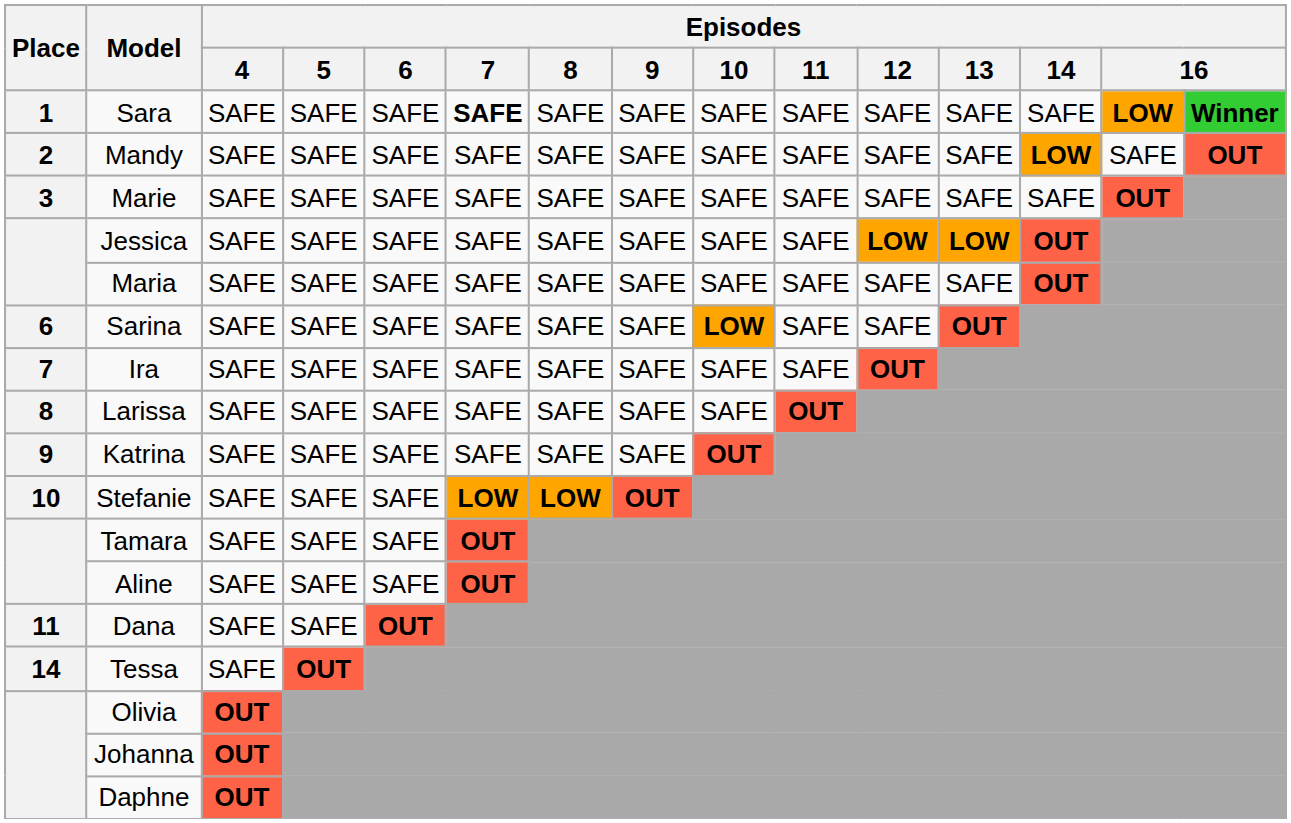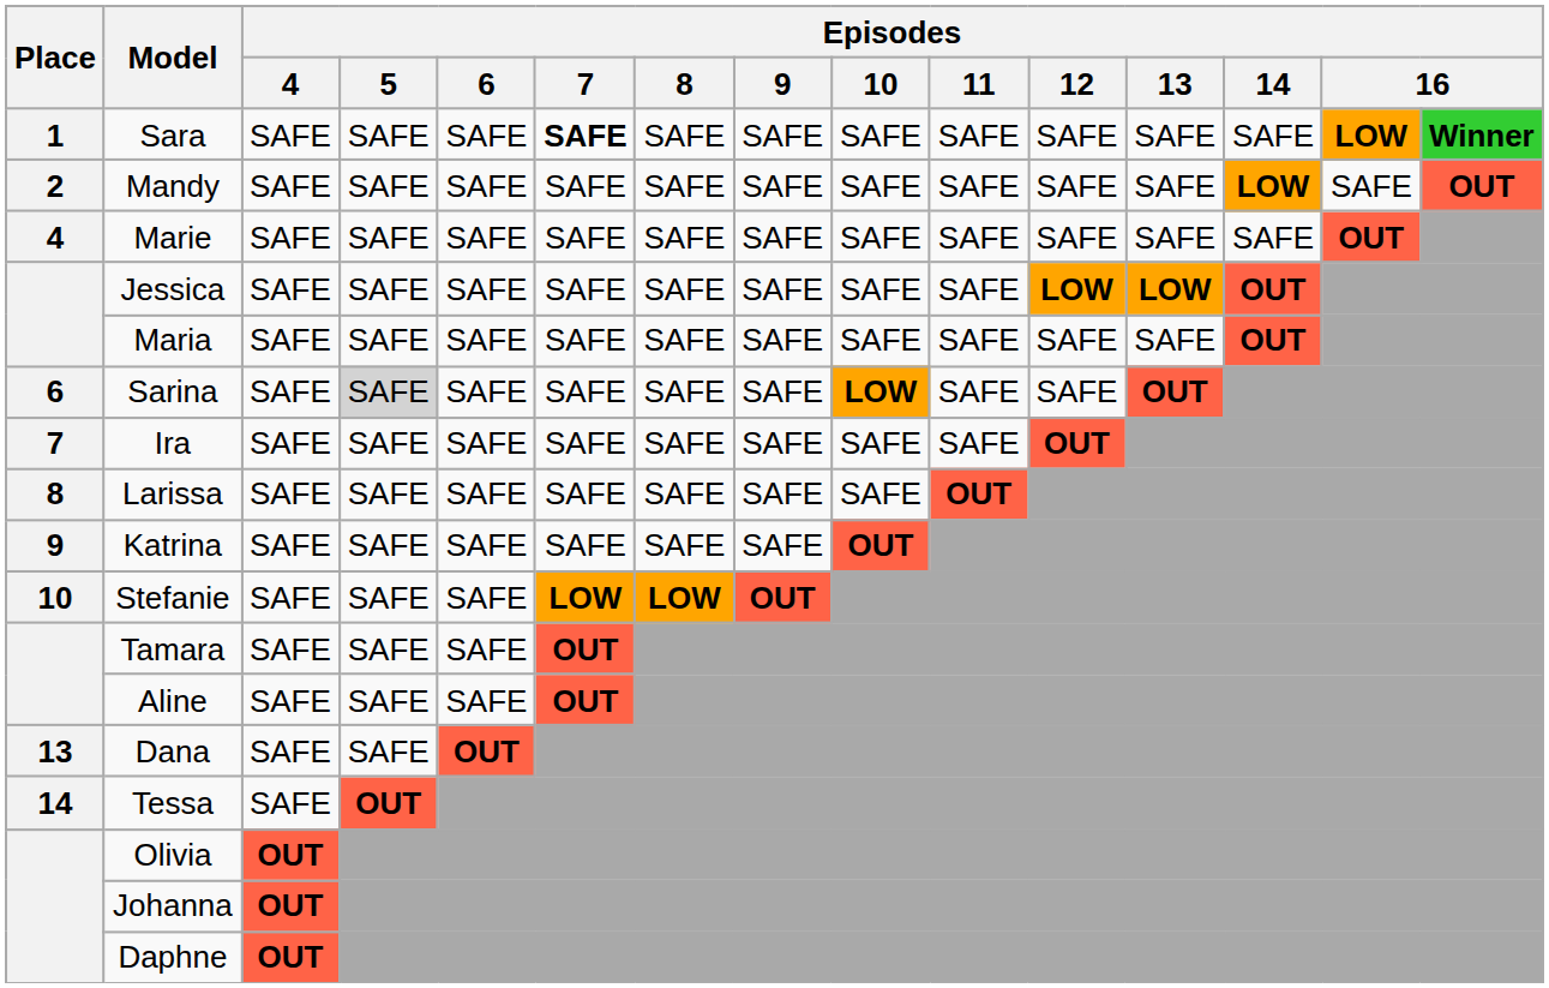Marie | Place: 3 -> 4
Sarina | Episodes / 5: no background -> lightgrey background
Dana | Place: 11 -> 13
